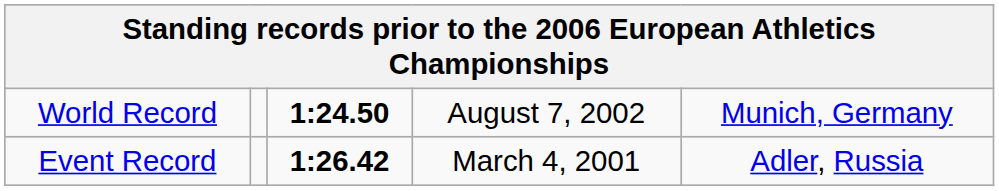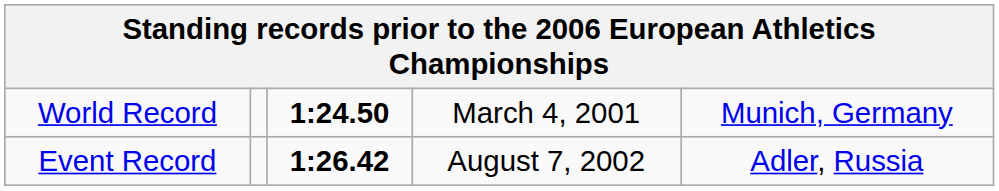World Record | column 4: August 7, 2002 -> March 4, 2001
Event Record | column 4: March 4, 2001 -> August 7, 2002
